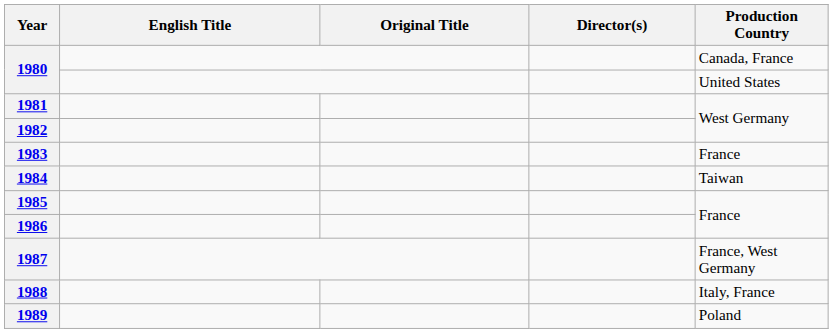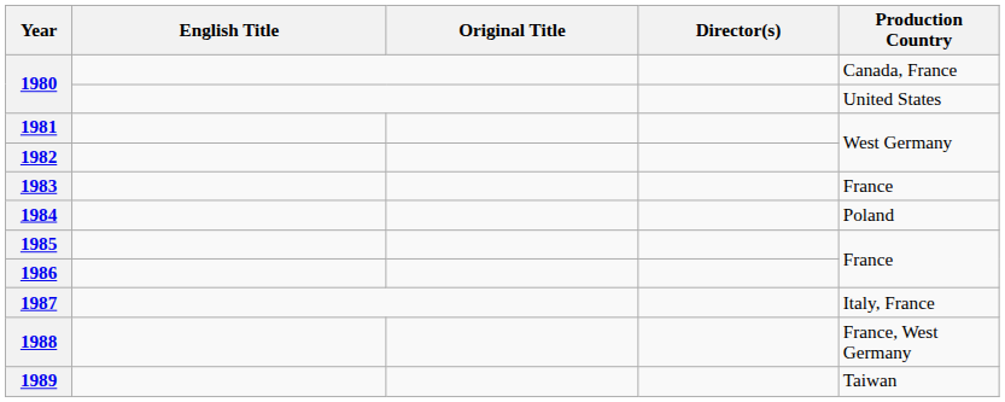1984 | Production Country: Taiwan -> Poland
1987 | Production Country: France, West Germany -> Italy, France
1988 | Production Country: Italy, France -> France, West Germany
1989 | Production Country: Poland -> Taiwan
